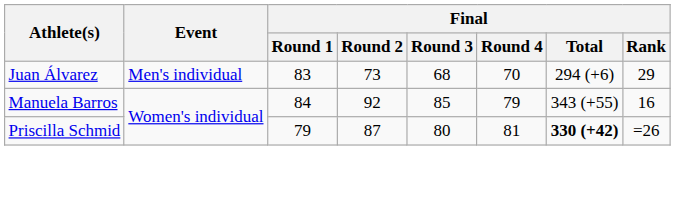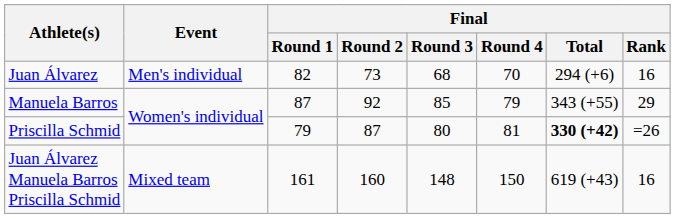Juan Álvarez | Final / Round 1: 83 -> 82
Juan Álvarez | Final / Rank: 29 -> 16
Manuela Barros | Final / Round 1: 84 -> 87
Manuela Barros | Final / Rank: 16 -> 29
+ row: Juan Álvarez Manuela Barros Priscilla Schmid | Mixed team | 161 | 160 | 148 | 150 | 619 (+43) | 16
